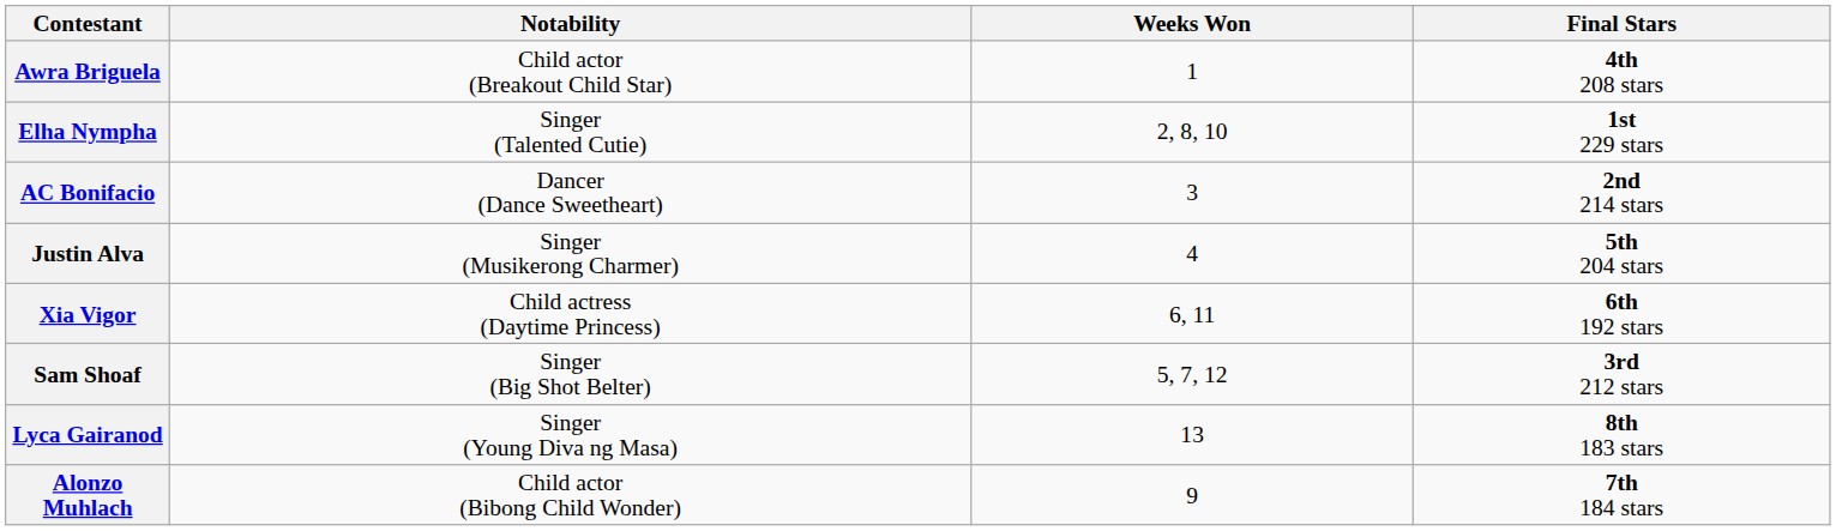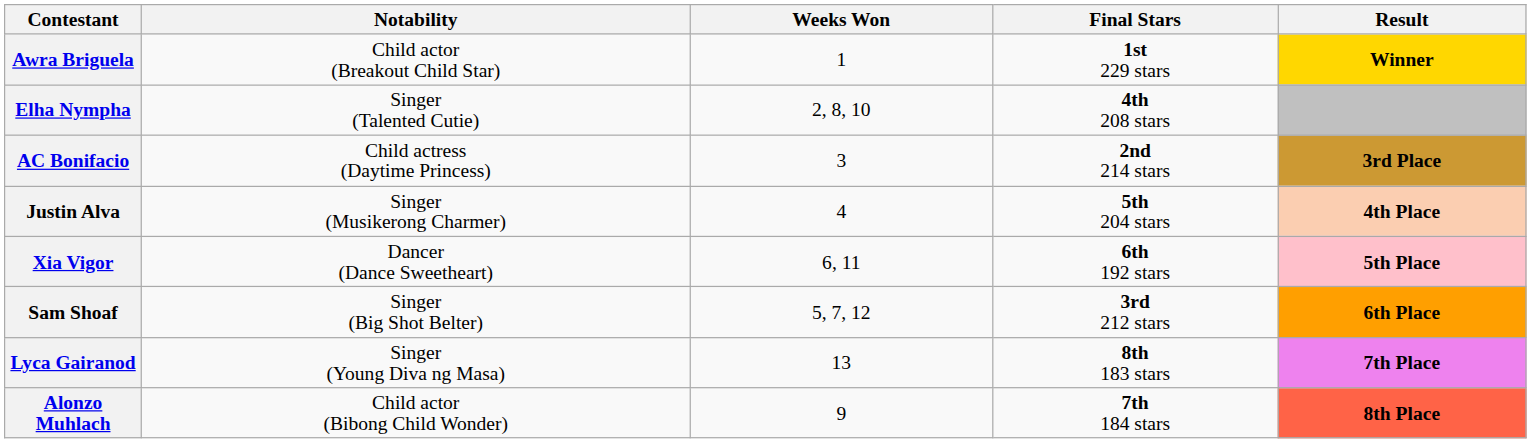+ column: Result | Winner | 3rd Place | 4th Place | 5th Place | 6th Place | 7th Place | 8th Place
Awra Briguela | Final Stars: 4th 208 stars -> 1st 229 stars
Elha Nympha | Final Stars: 1st 229 stars -> 4th 208 stars
AC Bonifacio | Notability: Dancer (Dance Sweetheart) -> Child actress (Daytime Princess)
Xia Vigor | Notability: Child actress (Daytime Princess) -> Dancer (Dance Sweetheart)
